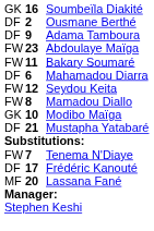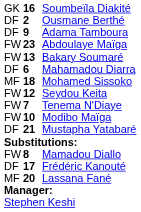Bakary Soumaré | column 2: 11 -> 13
+ row: MF | 18 | Mohamed Sissoko
rows swapped: Tenema N'Diaye <-> Mamadou Diallo
Modibo Maïga | column 1: GK -> FW
